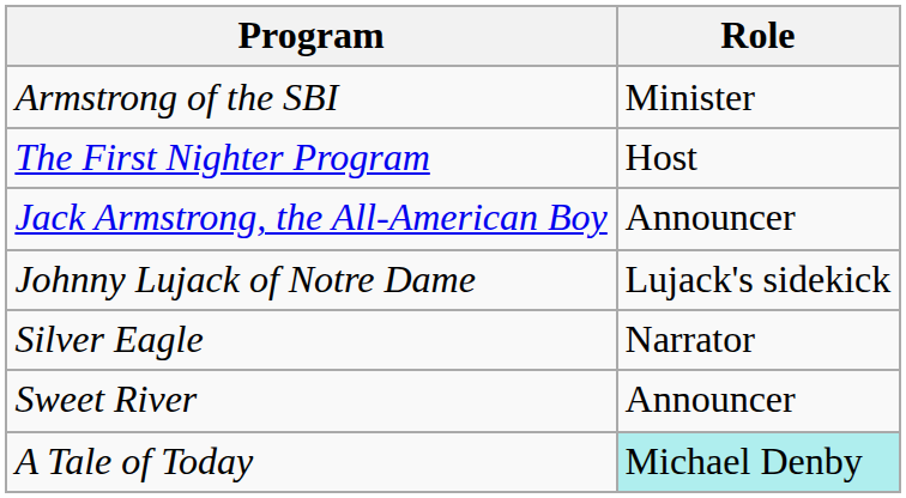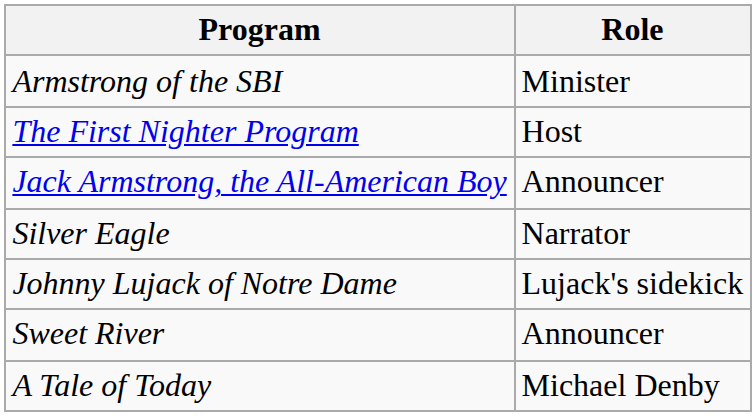rows swapped: Johnny Lujack of Notre Dame <-> Silver Eagle
A Tale of Today | Role: paleturquoise background -> no background
